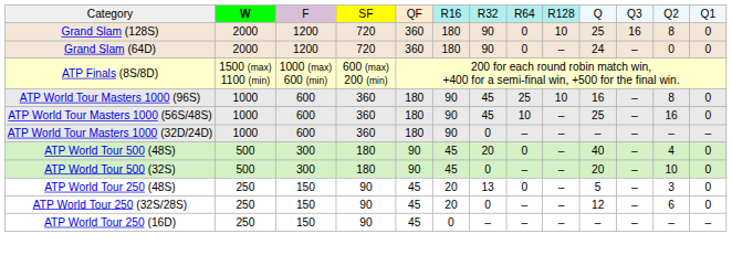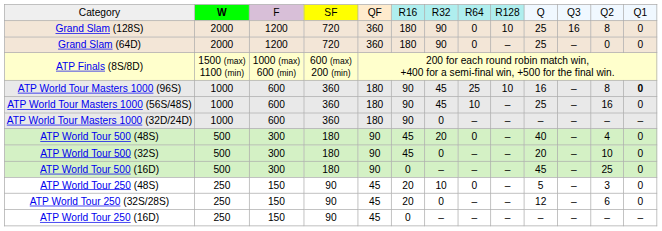Grand Slam (64D) | column 10: 24 -> 25
ATP World Tour Masters 1000 (96S) | column 13: normal -> bold
+ row: ATP World Tour 500 (16D) | 500 | 300 | 180 | 90 | 0 | – | – | – | 45 | – | 25 | 0
ATP World Tour 250 (48S) | column 7: 13 -> 10
